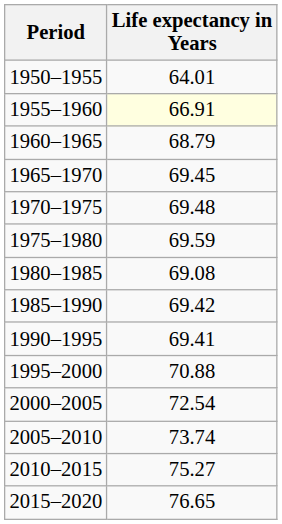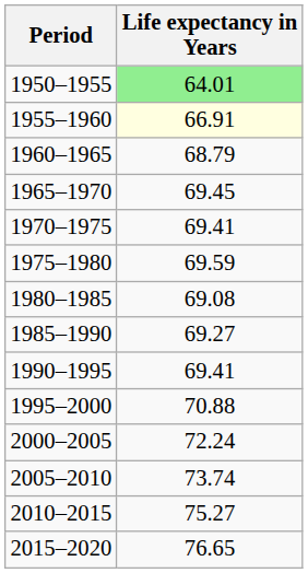1950–1955 | Life expectancy in Years: no background -> lightgreen background
1970–1975 | Life expectancy in Years: 69.48 -> 69.41
1985–1990 | Life expectancy in Years: 69.42 -> 69.27
2000–2005 | Life expectancy in Years: 72.54 -> 72.24
